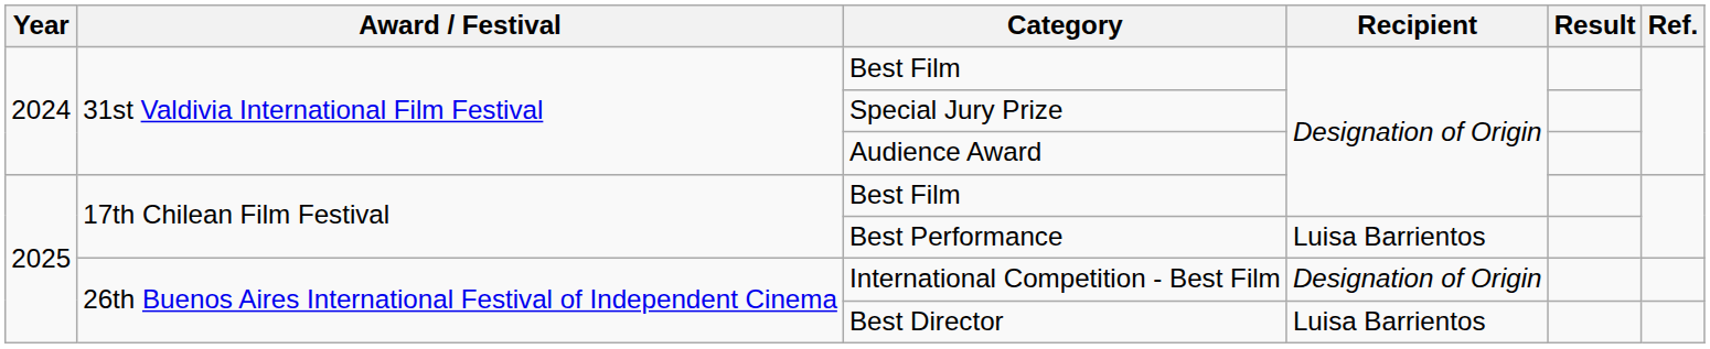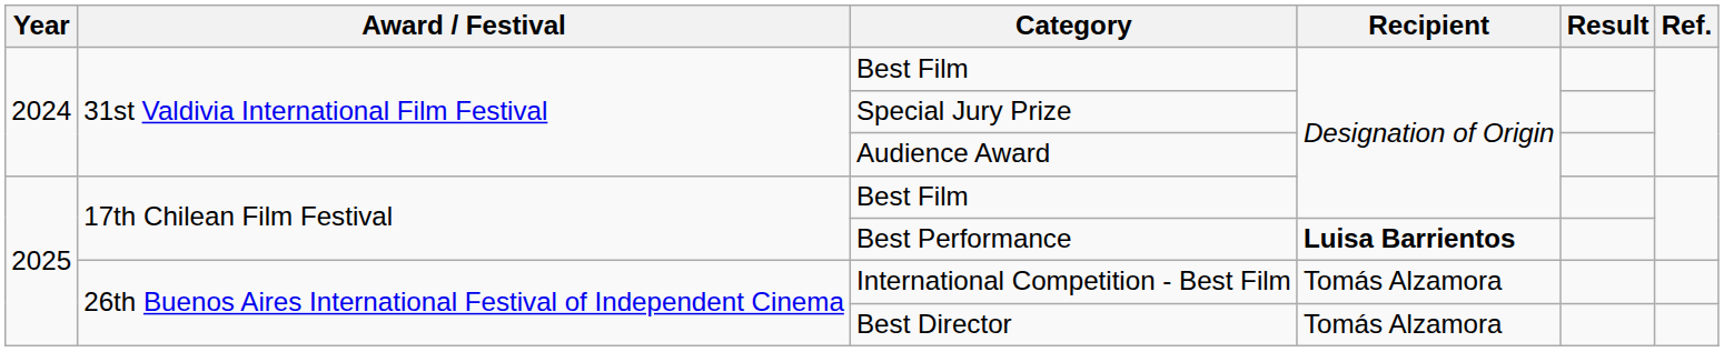Best Performance | Recipient: normal -> bold
International Competition - Best Film | Recipient: Designation of Origin -> Tomás Alzamora
Best Director | Recipient: Luisa Barrientos -> Tomás Alzamora
